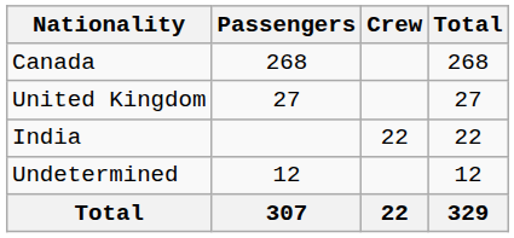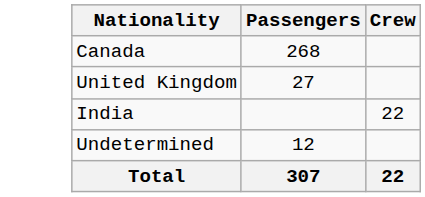- column: Total | 268 | 27 | 22 | 12 | 329
